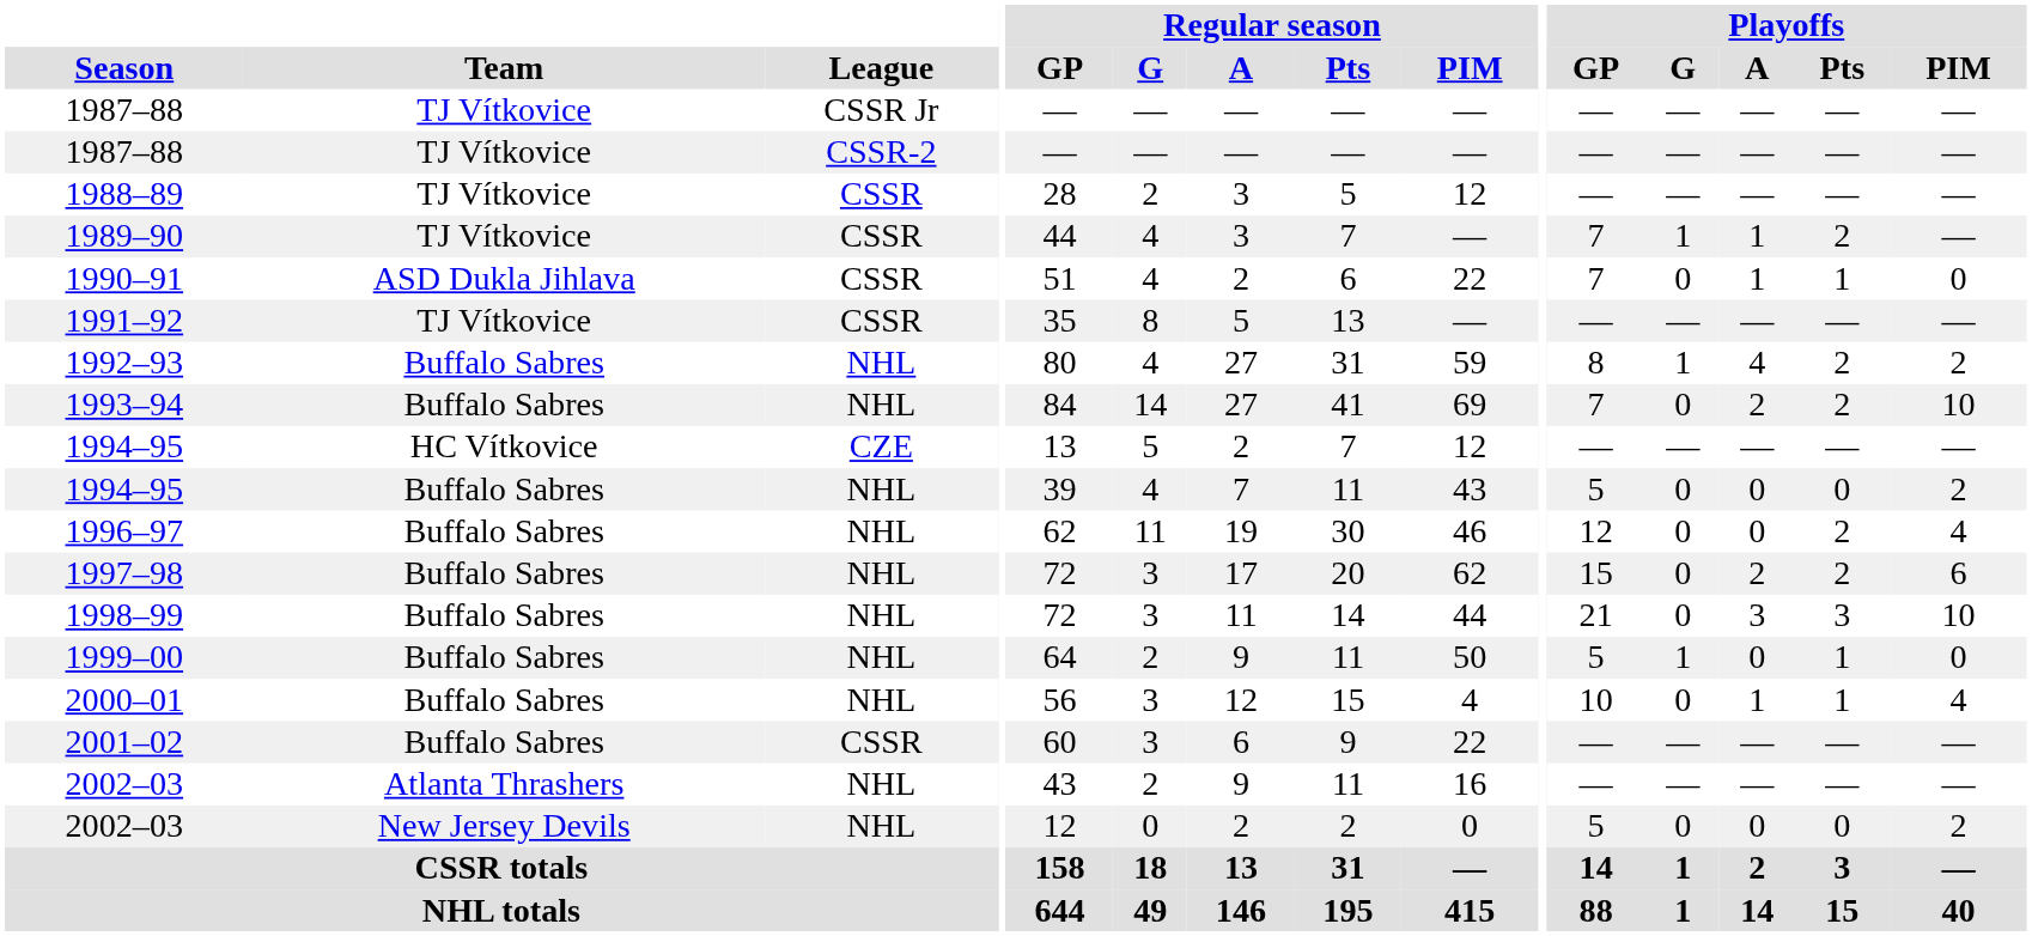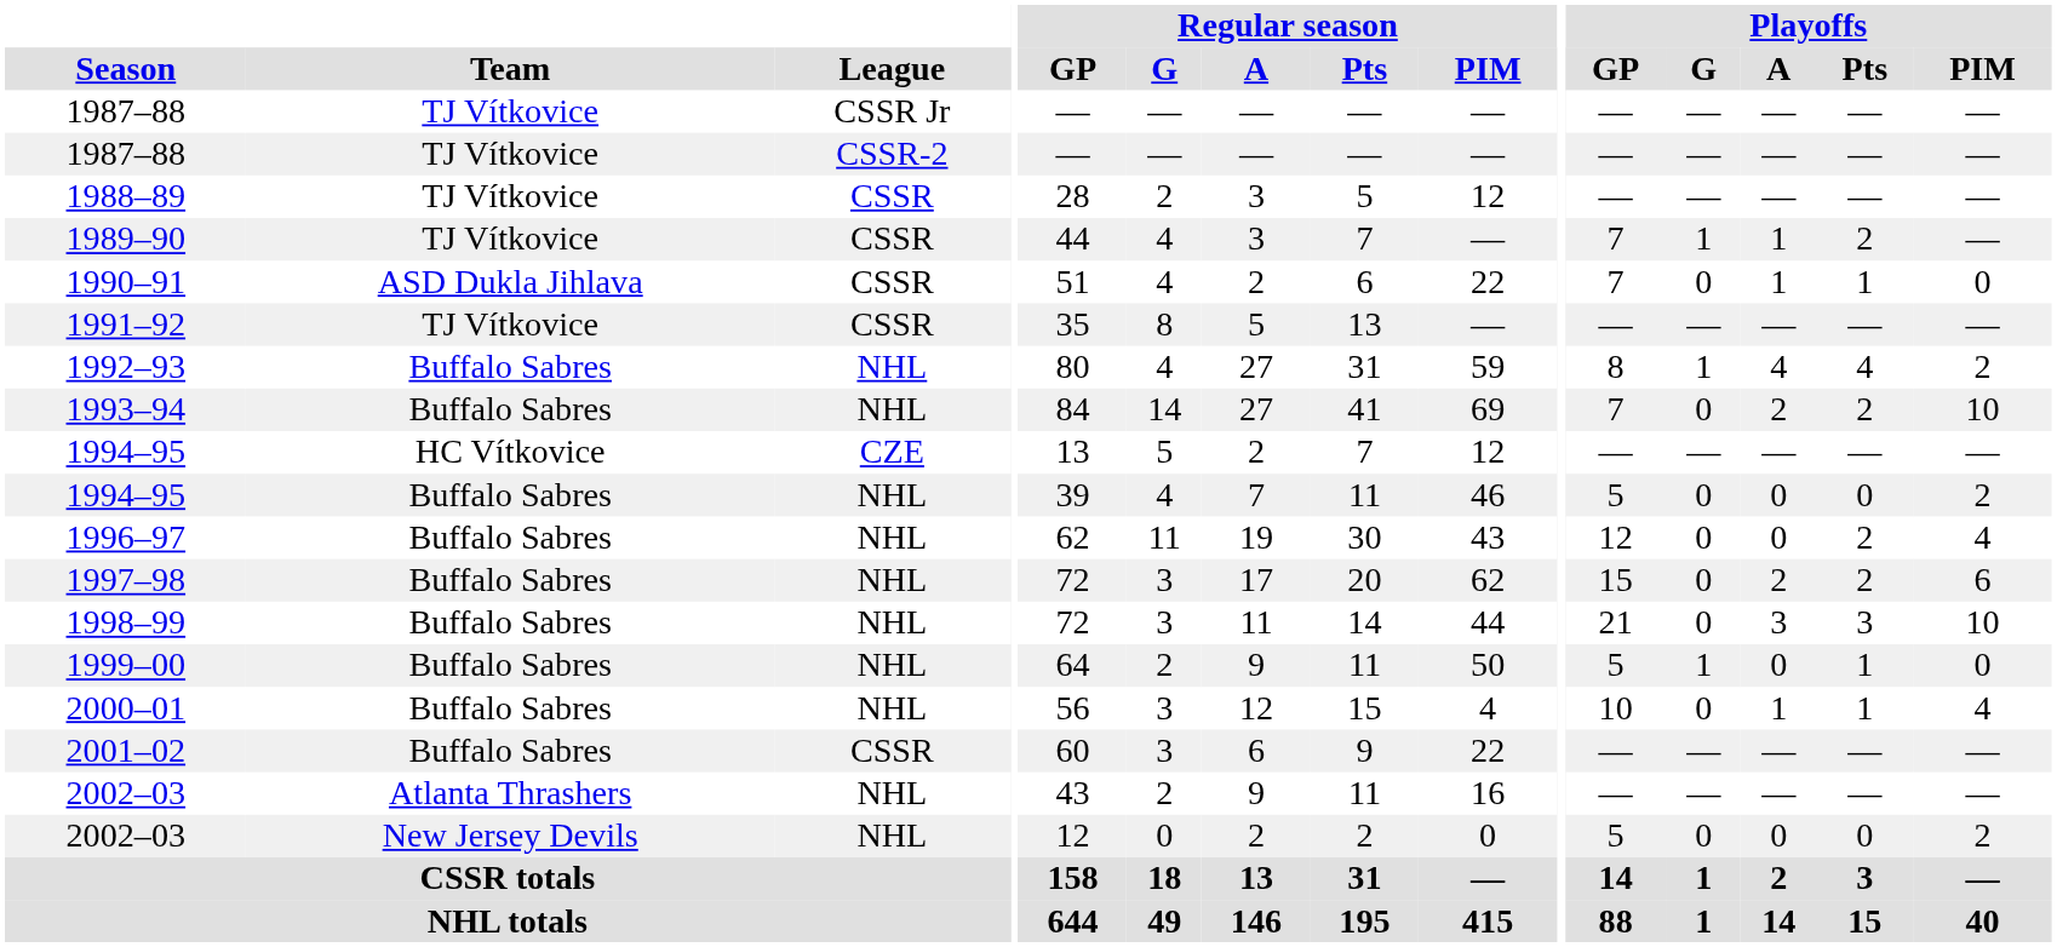1992–93 | Playoffs / Pts: 2 -> 4
1994–95 / Buffalo Sabres | Regular season / PIM: 43 -> 46
1996–97 | Regular season / PIM: 46 -> 43
